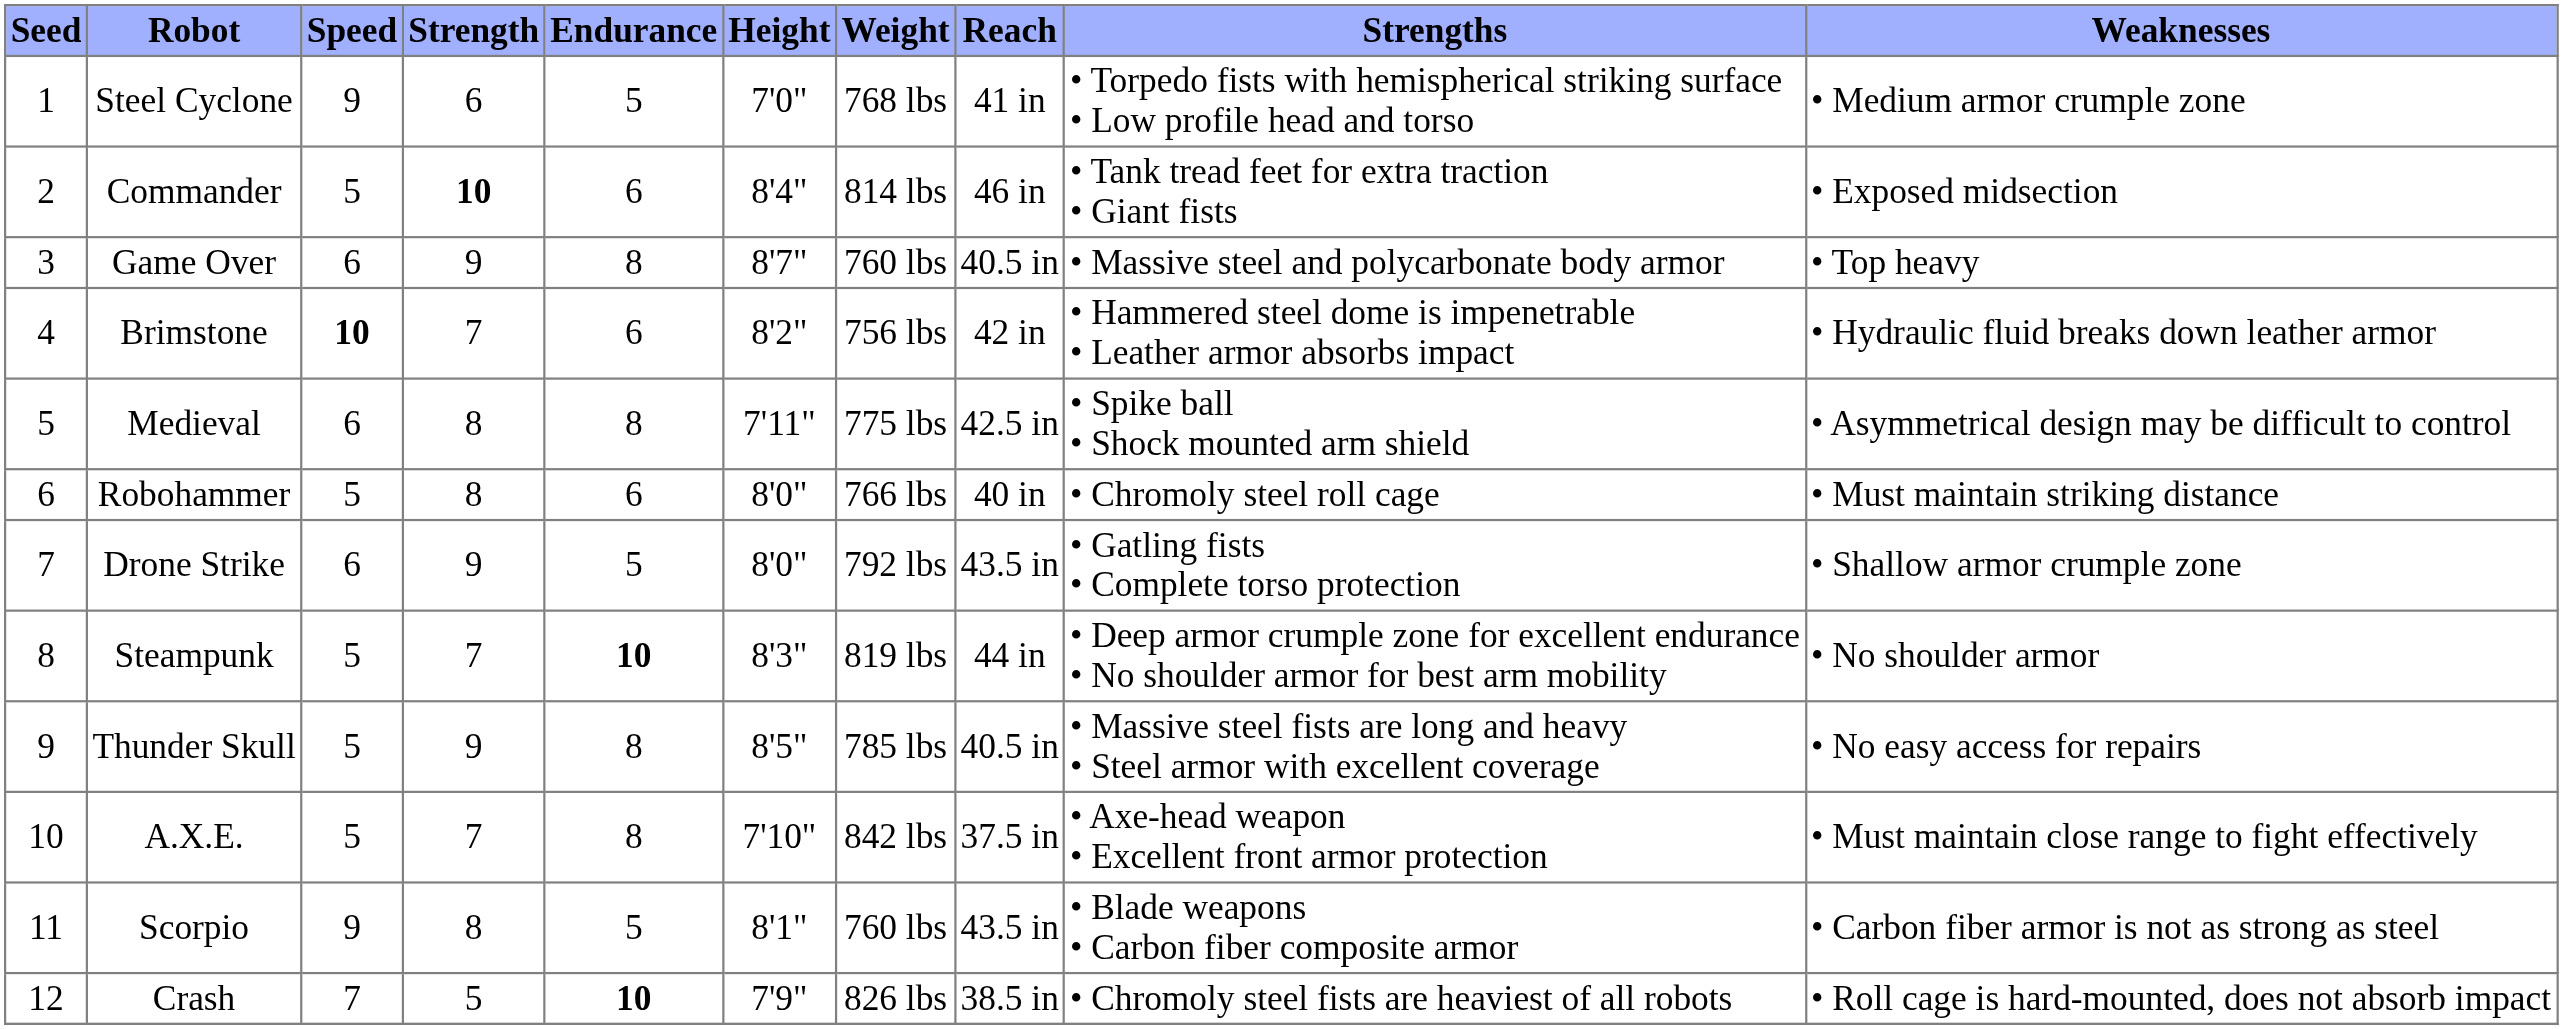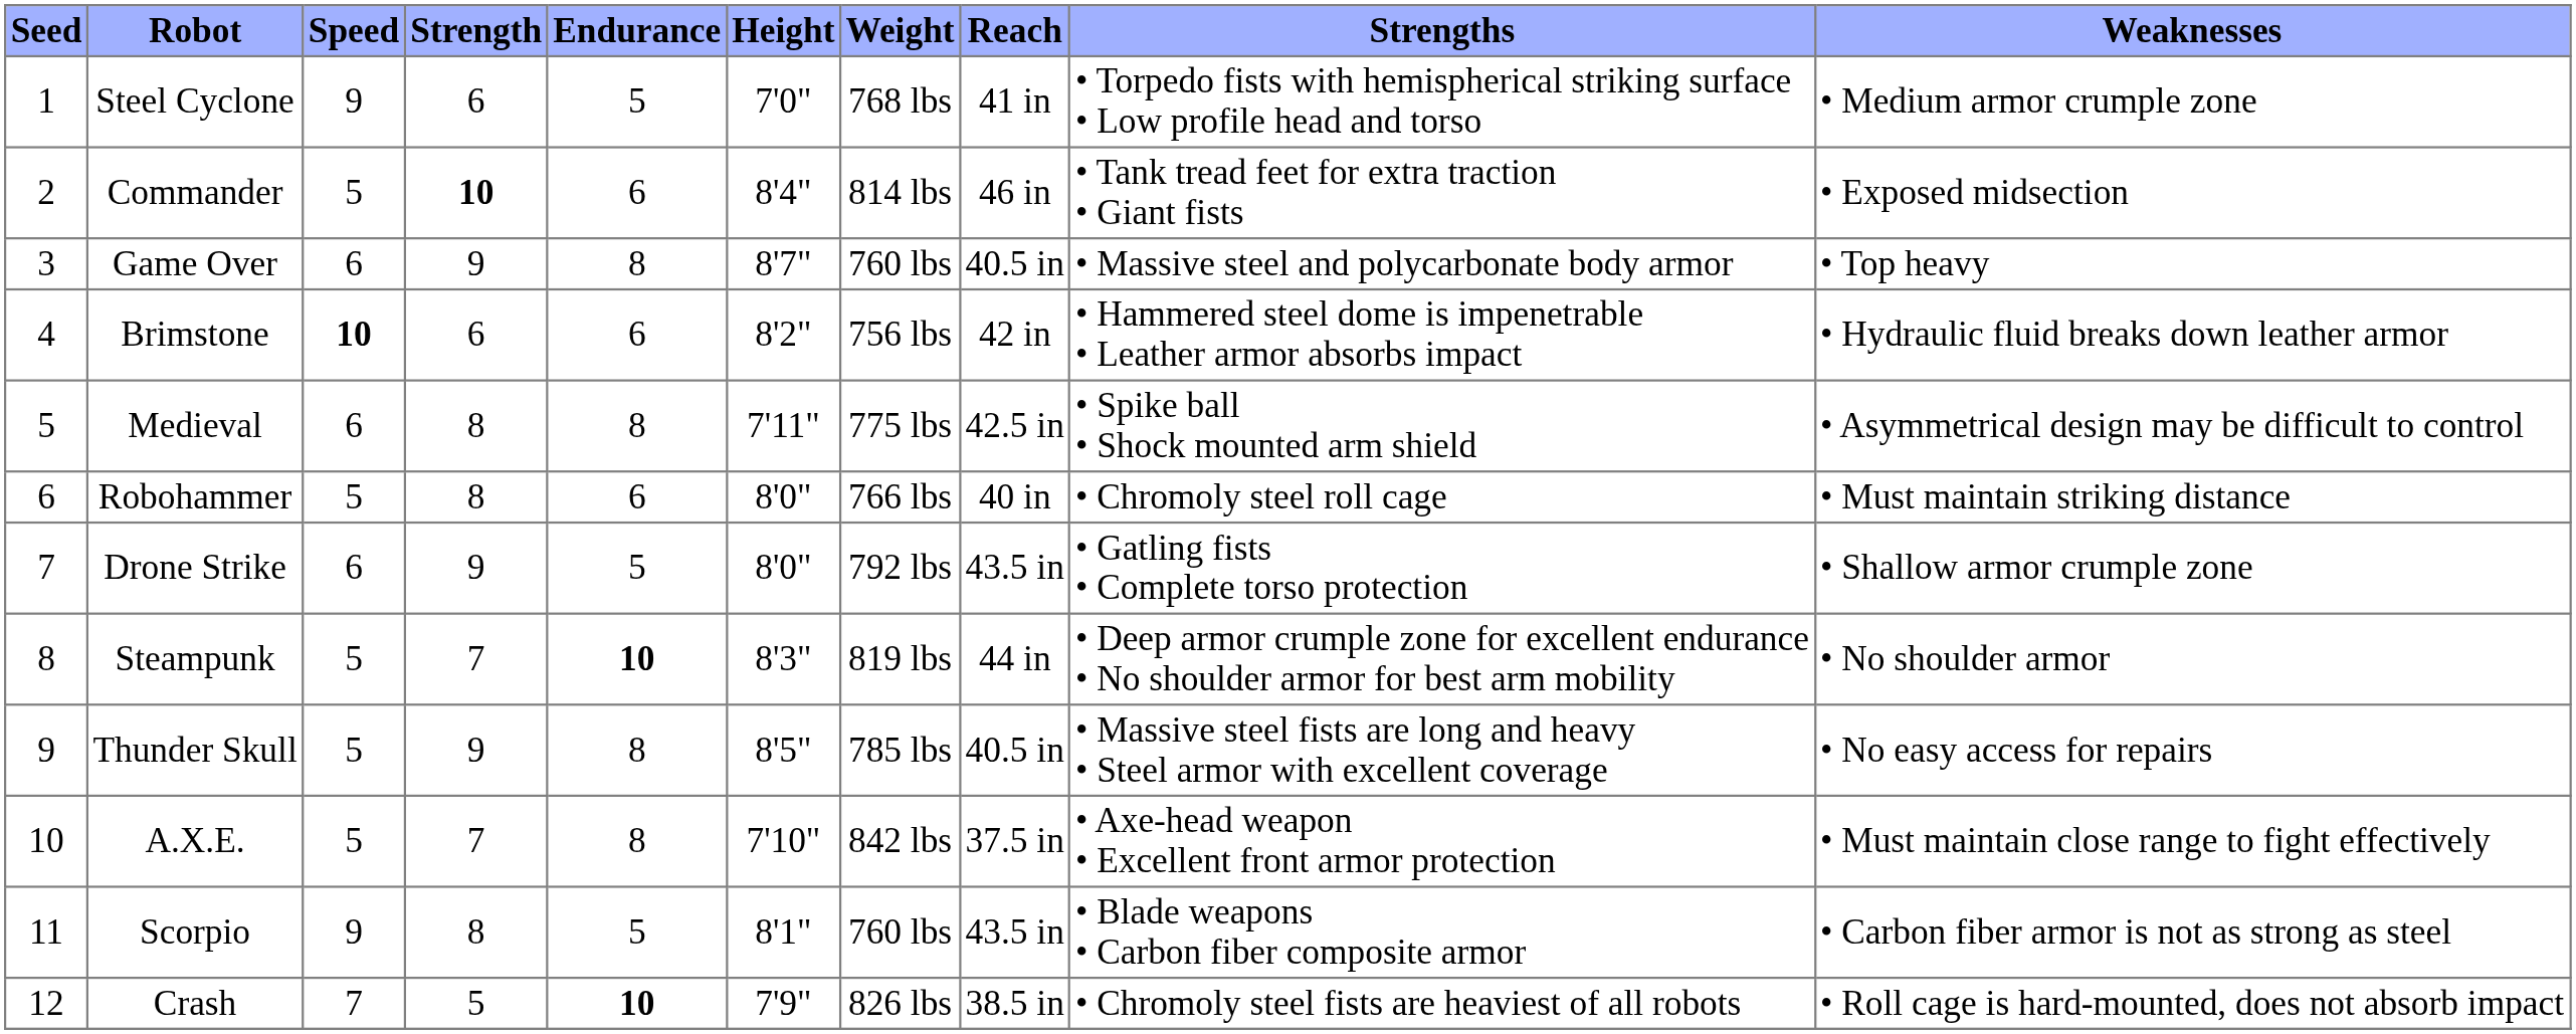Brimstone | Strength: 7 -> 6
